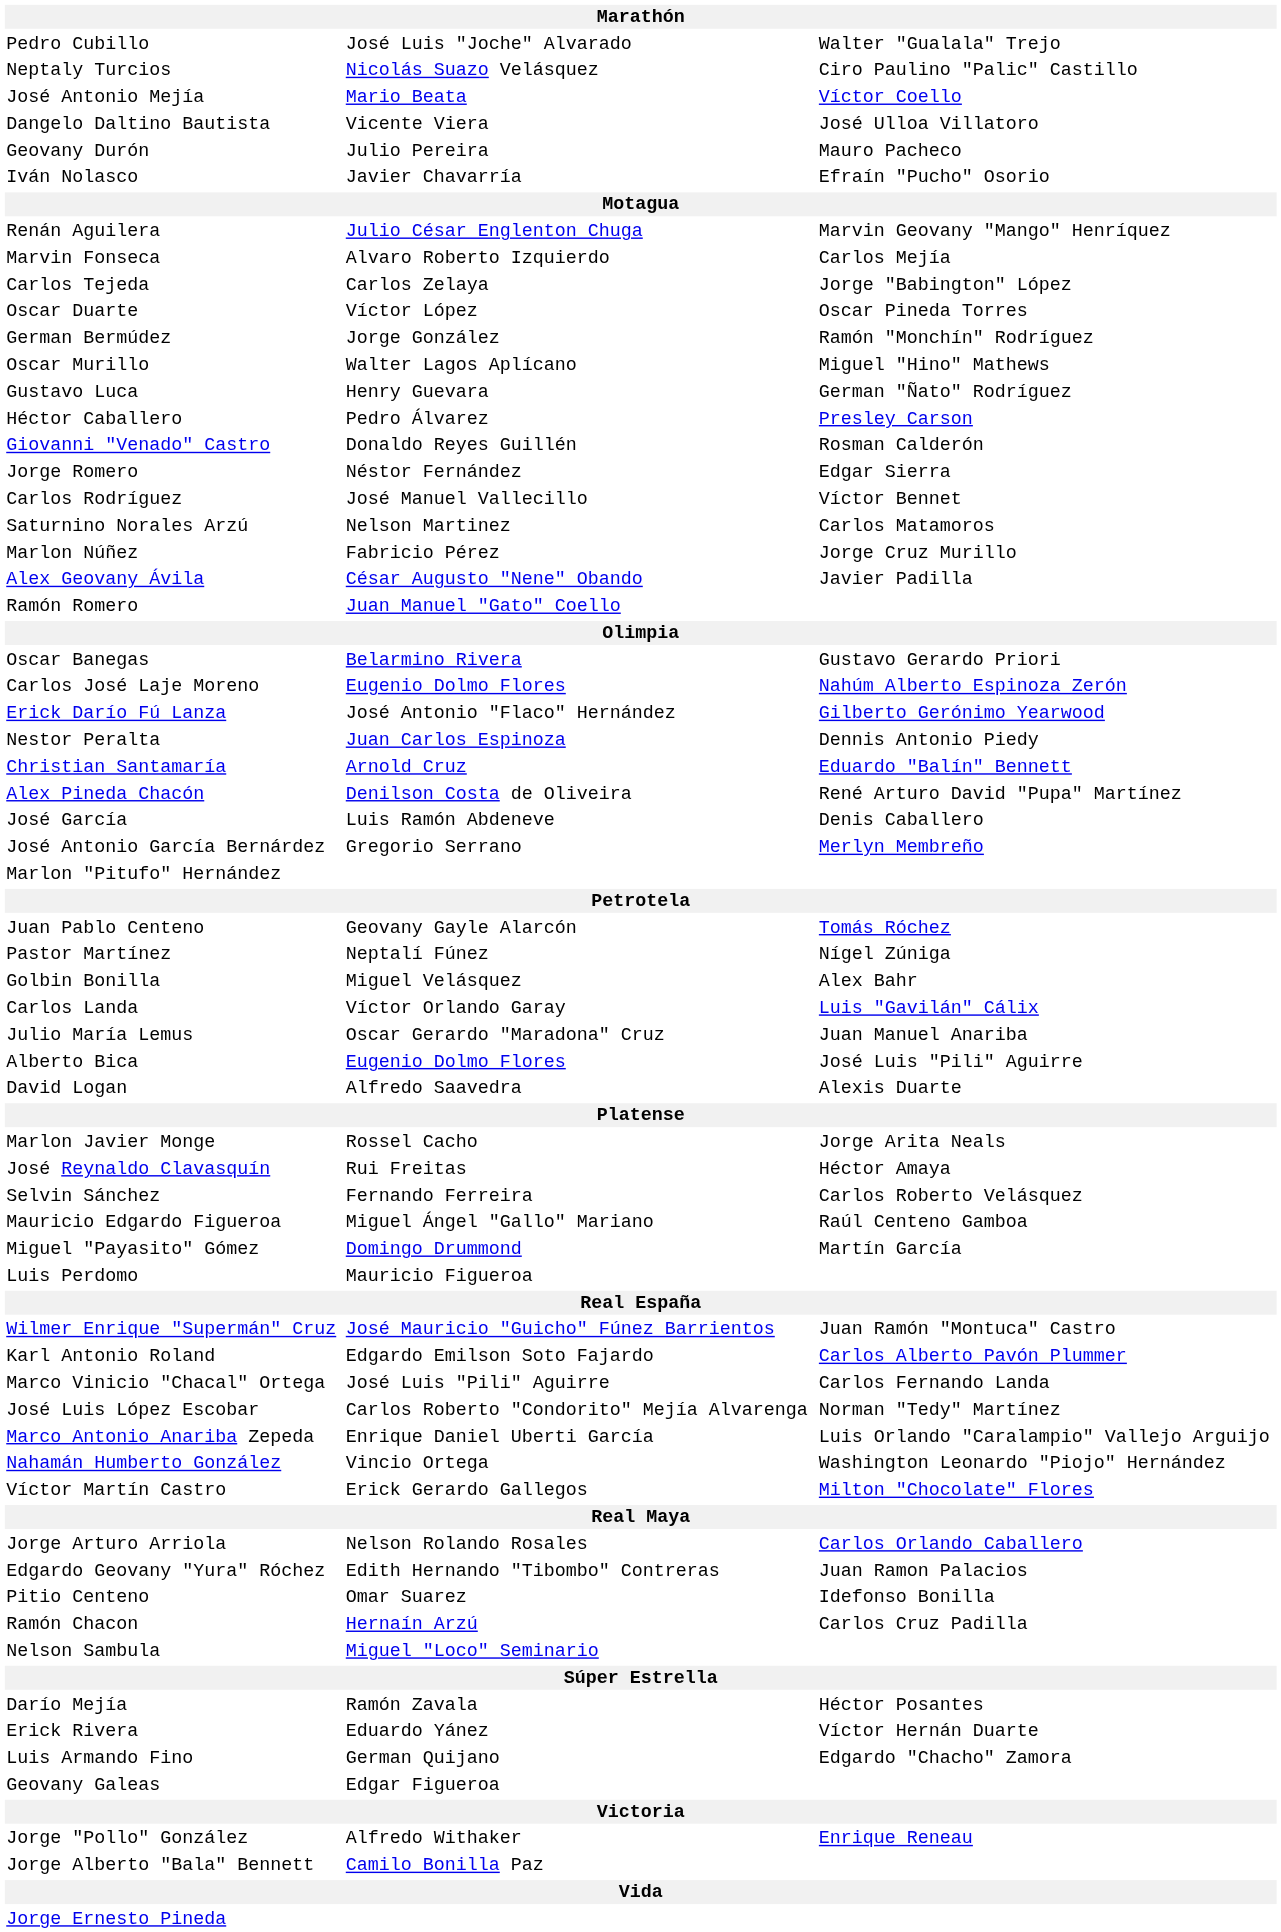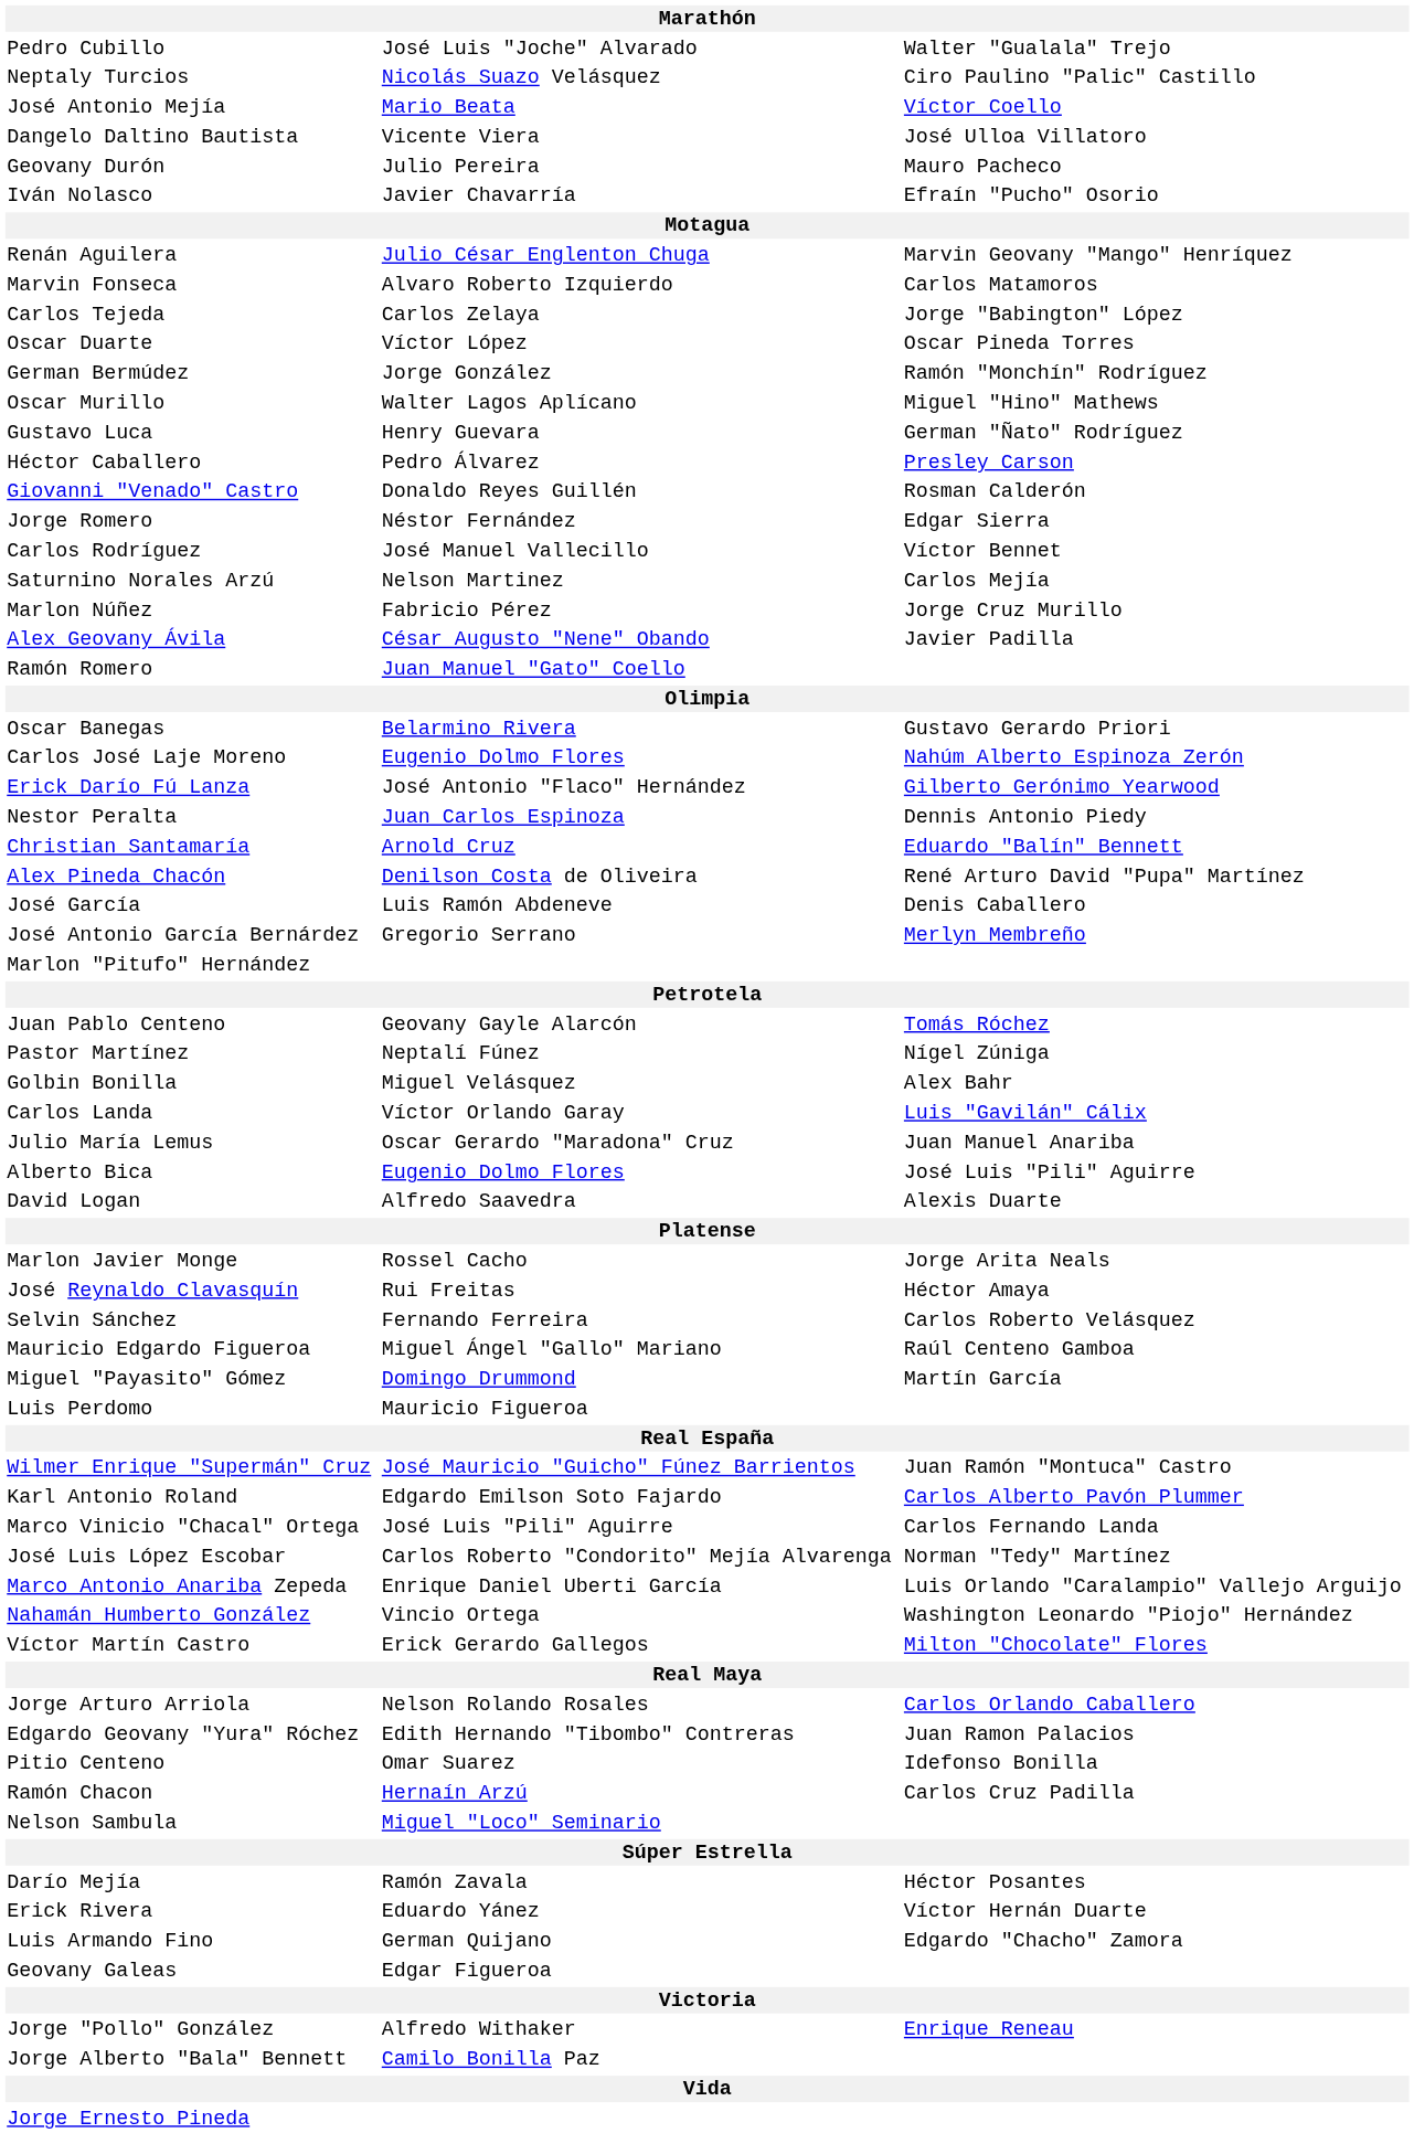Marvin Fonseca | column 3: Carlos Mejía -> Carlos Matamoros
Saturnino Norales Arzú | column 3: Carlos Matamoros -> Carlos Mejía
